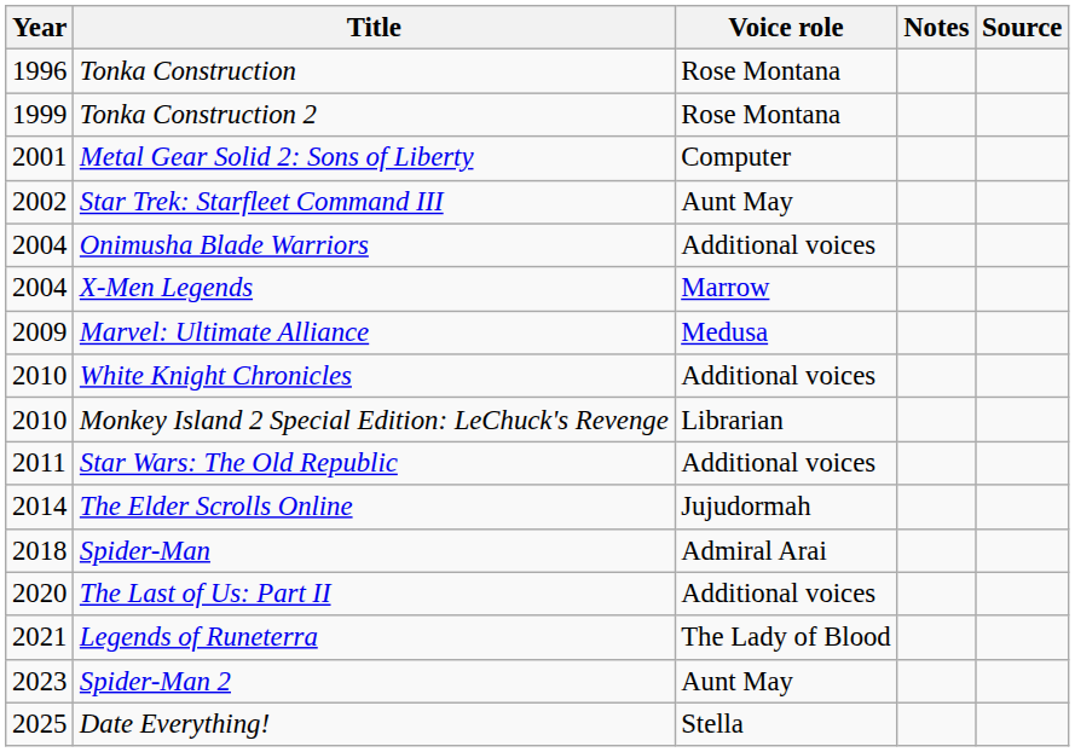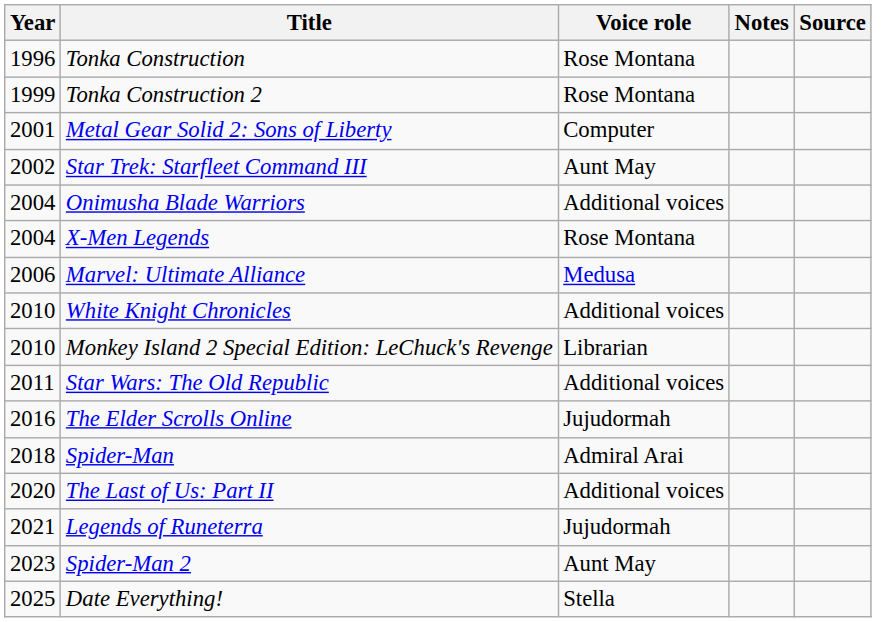X-Men Legends | Voice role: Marrow -> Rose Montana
Marvel: Ultimate Alliance | Year: 2009 -> 2006
The Elder Scrolls Online | Year: 2014 -> 2016
Legends of Runeterra | Voice role: The Lady of Blood -> Jujudormah
